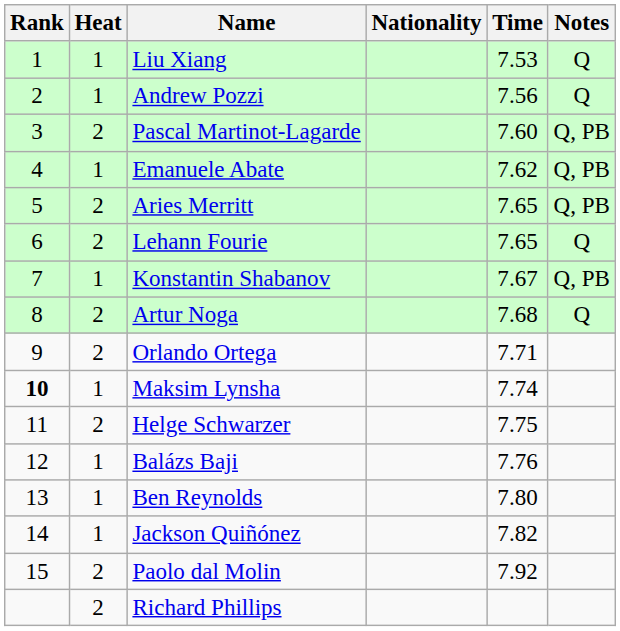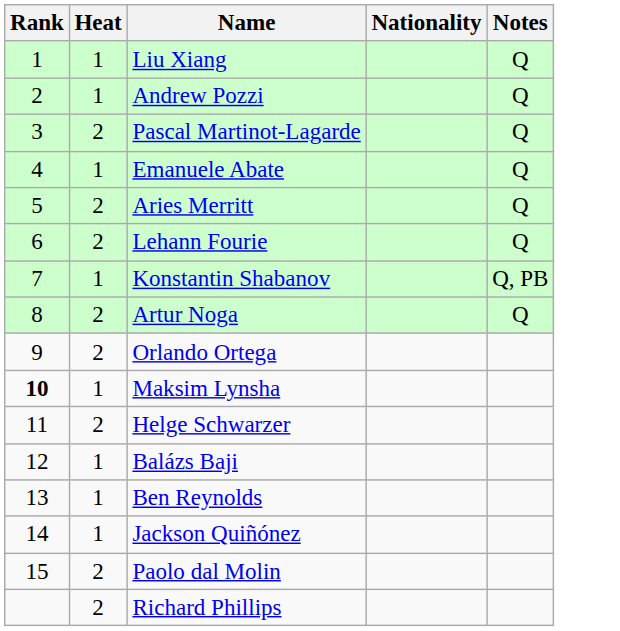- column: Time | 7.53 | 7.56 | 7.60 | 7.62 | 7.65 | 7.65 | 7.67 | 7.68 | 7.71 | 7.74 | 7.75 | 7.76 | 7.80 | 7.82 | 7.92
Pascal Martinot-Lagarde | Notes: Q, PB -> Q
Emanuele Abate | Notes: Q, PB -> Q
Aries Merritt | Notes: Q, PB -> Q
